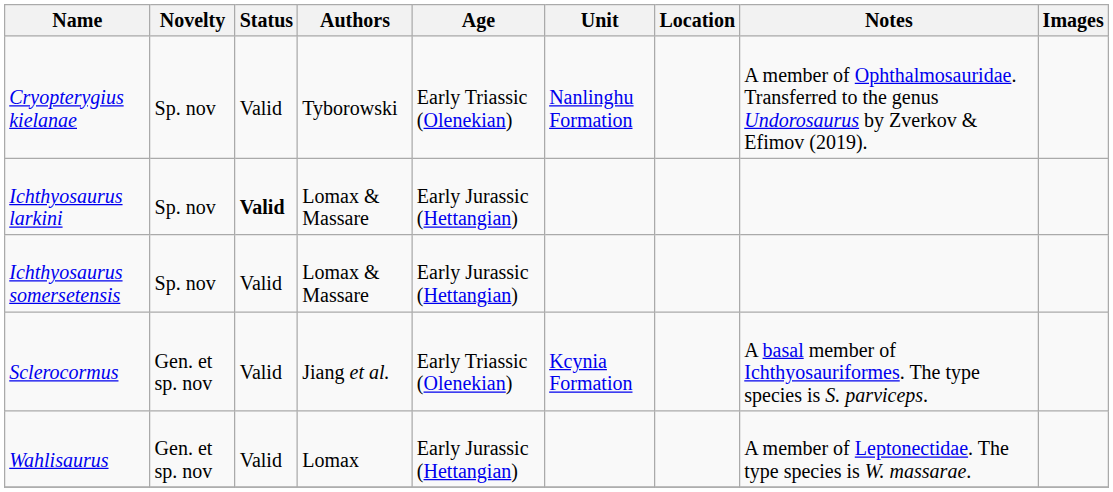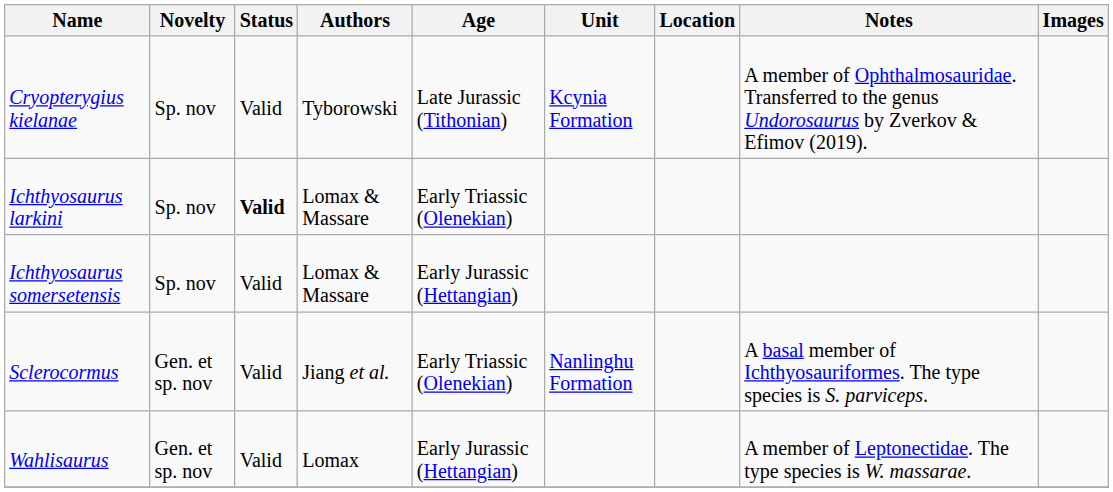Cryopterygius kielanae | Age: Early Triassic (Olenekian) -> Late Jurassic (Tithonian)
Cryopterygius kielanae | Unit: Nanlinghu Formation -> Kcynia Formation
Ichthyosaurus larkini | Age: Early Jurassic (Hettangian) -> Early Triassic (Olenekian)
Sclerocormus | Unit: Kcynia Formation -> Nanlinghu Formation
